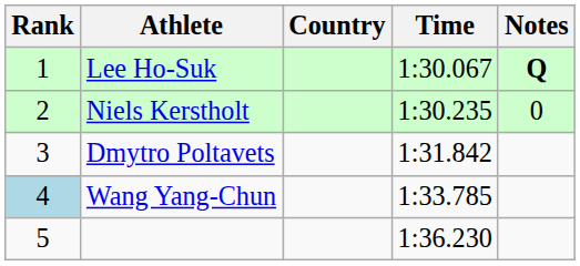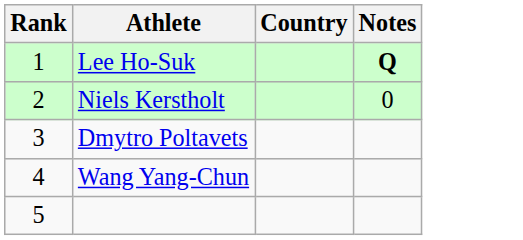- column: Time | 1:30.067 | 1:30.235 | 1:31.842 | 1:33.785 | 1:36.230
Wang Yang-Chun | Rank: lightblue background -> no background
